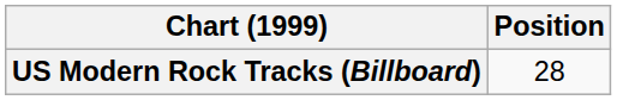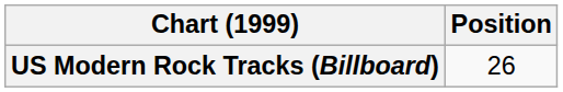US Modern Rock Tracks (Billboard) | Position: 28 -> 26
